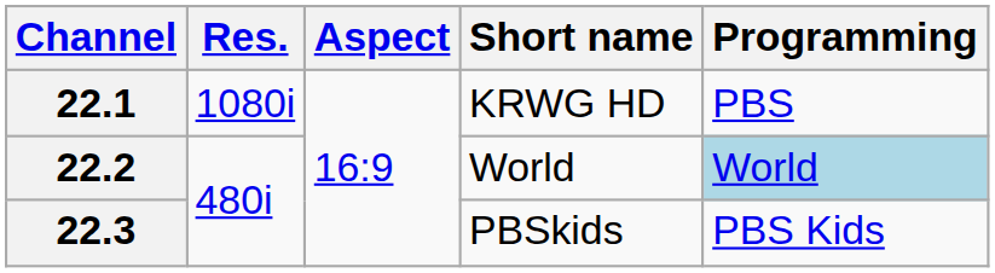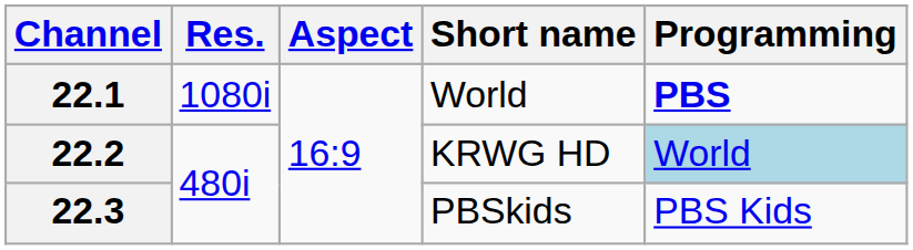22.1 | Short name: KRWG HD -> World
22.1 | Programming: normal -> bold
22.2 | Short name: World -> KRWG HD
